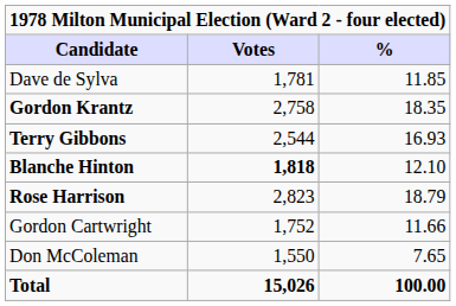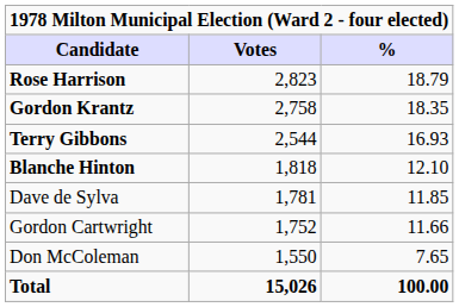rows swapped: Rose Harrison <-> Dave de Sylva
Blanche Hinton | Votes: bold -> normal
